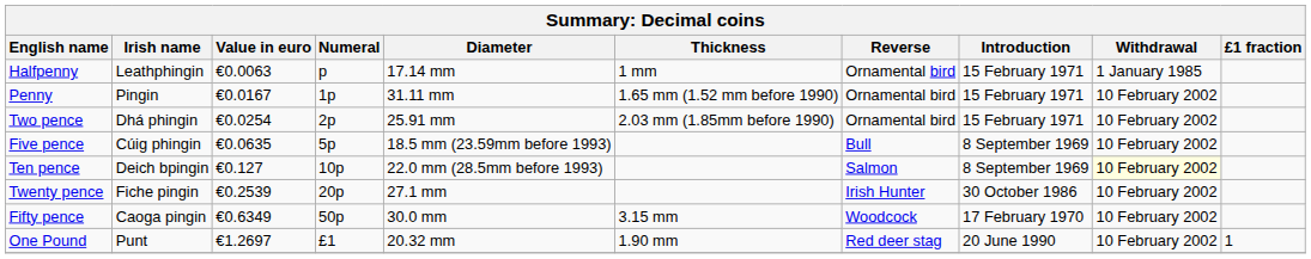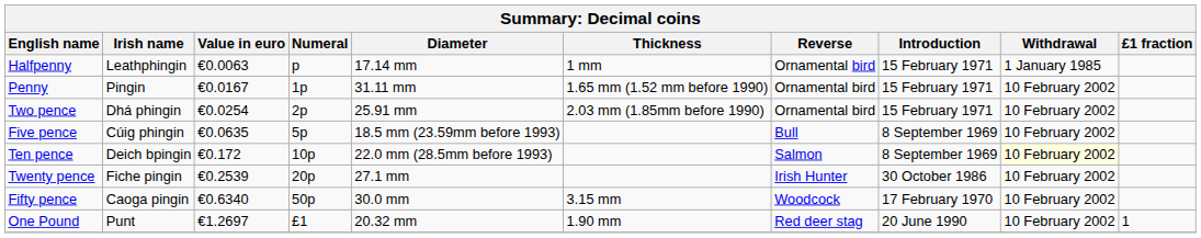Ten pence | Value in euro: €0.127 -> €0.172
Fifty pence | Value in euro: €0.6349 -> €0.6340
